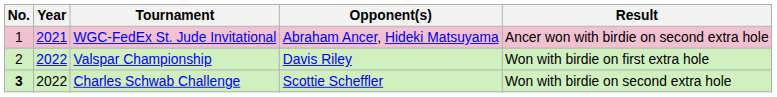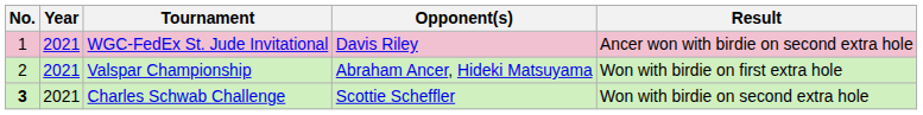WGC-FedEx St. Jude Invitational | Opponent(s): Abraham Ancer, Hideki Matsuyama -> Davis Riley
Valspar Championship | Year: 2022 -> 2021
Valspar Championship | Opponent(s): Davis Riley -> Abraham Ancer, Hideki Matsuyama
Charles Schwab Challenge | Year: 2022 -> 2021
